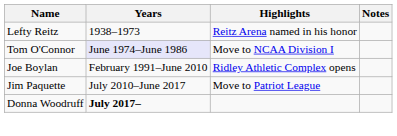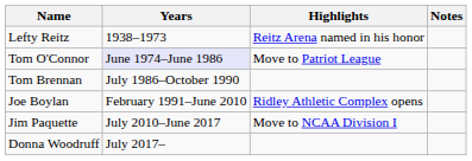Tom O'Connor | Highlights: Move to NCAA Division I -> Move to Patriot League
+ row: Tom Brennan | July 1986–October 1990
Jim Paquette | Highlights: Move to Patriot League -> Move to NCAA Division I
Donna Woodruff | Years: bold -> normal
